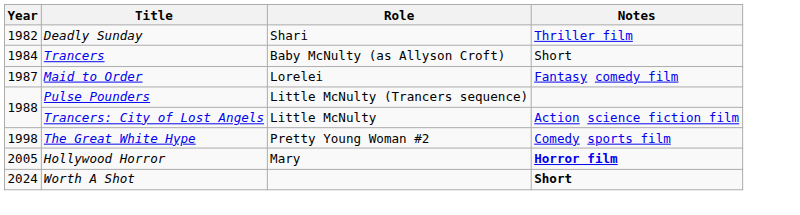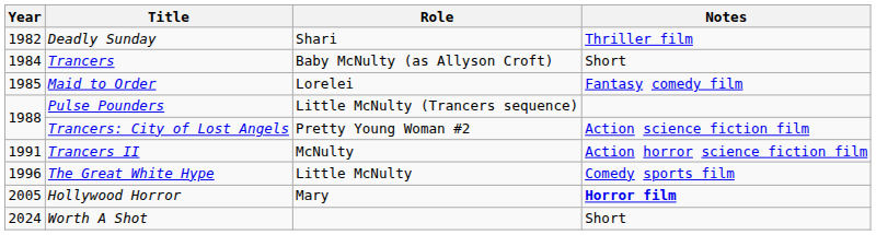Maid to Order | Year: 1987 -> 1985
Trancers: City of Lost Angels | Role: Little McNulty -> Pretty Young Woman #2
+ row: 1991 | Trancers II | McNulty | Action horror science fiction film
The Great White Hype | Year: 1998 -> 1996
The Great White Hype | Role: Pretty Young Woman #2 -> Little McNulty
Worth A Shot | Notes: bold -> normal
